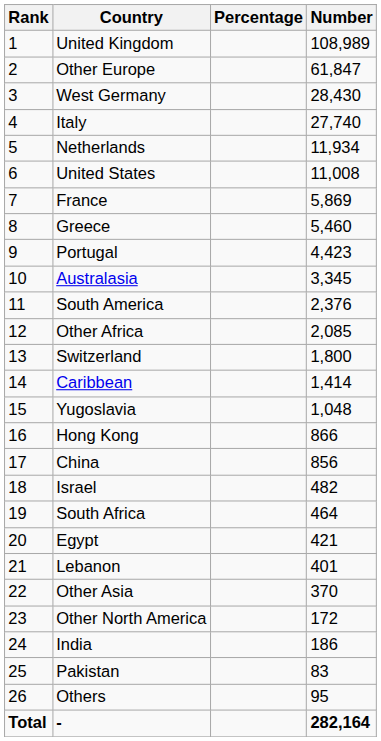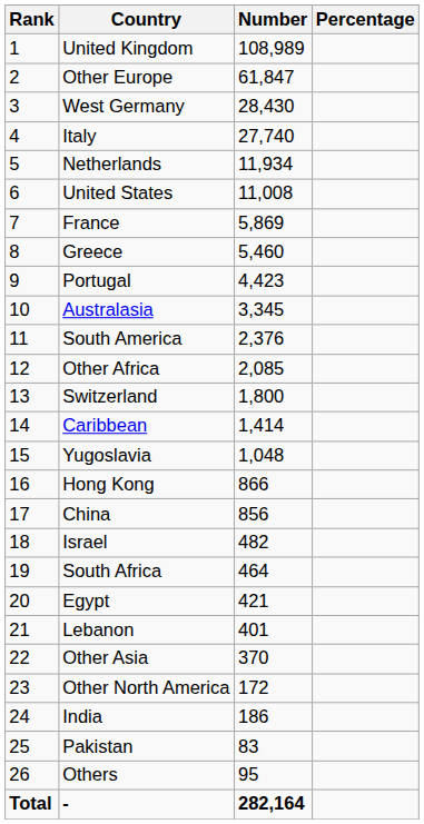columns swapped: Number <-> Percentage
